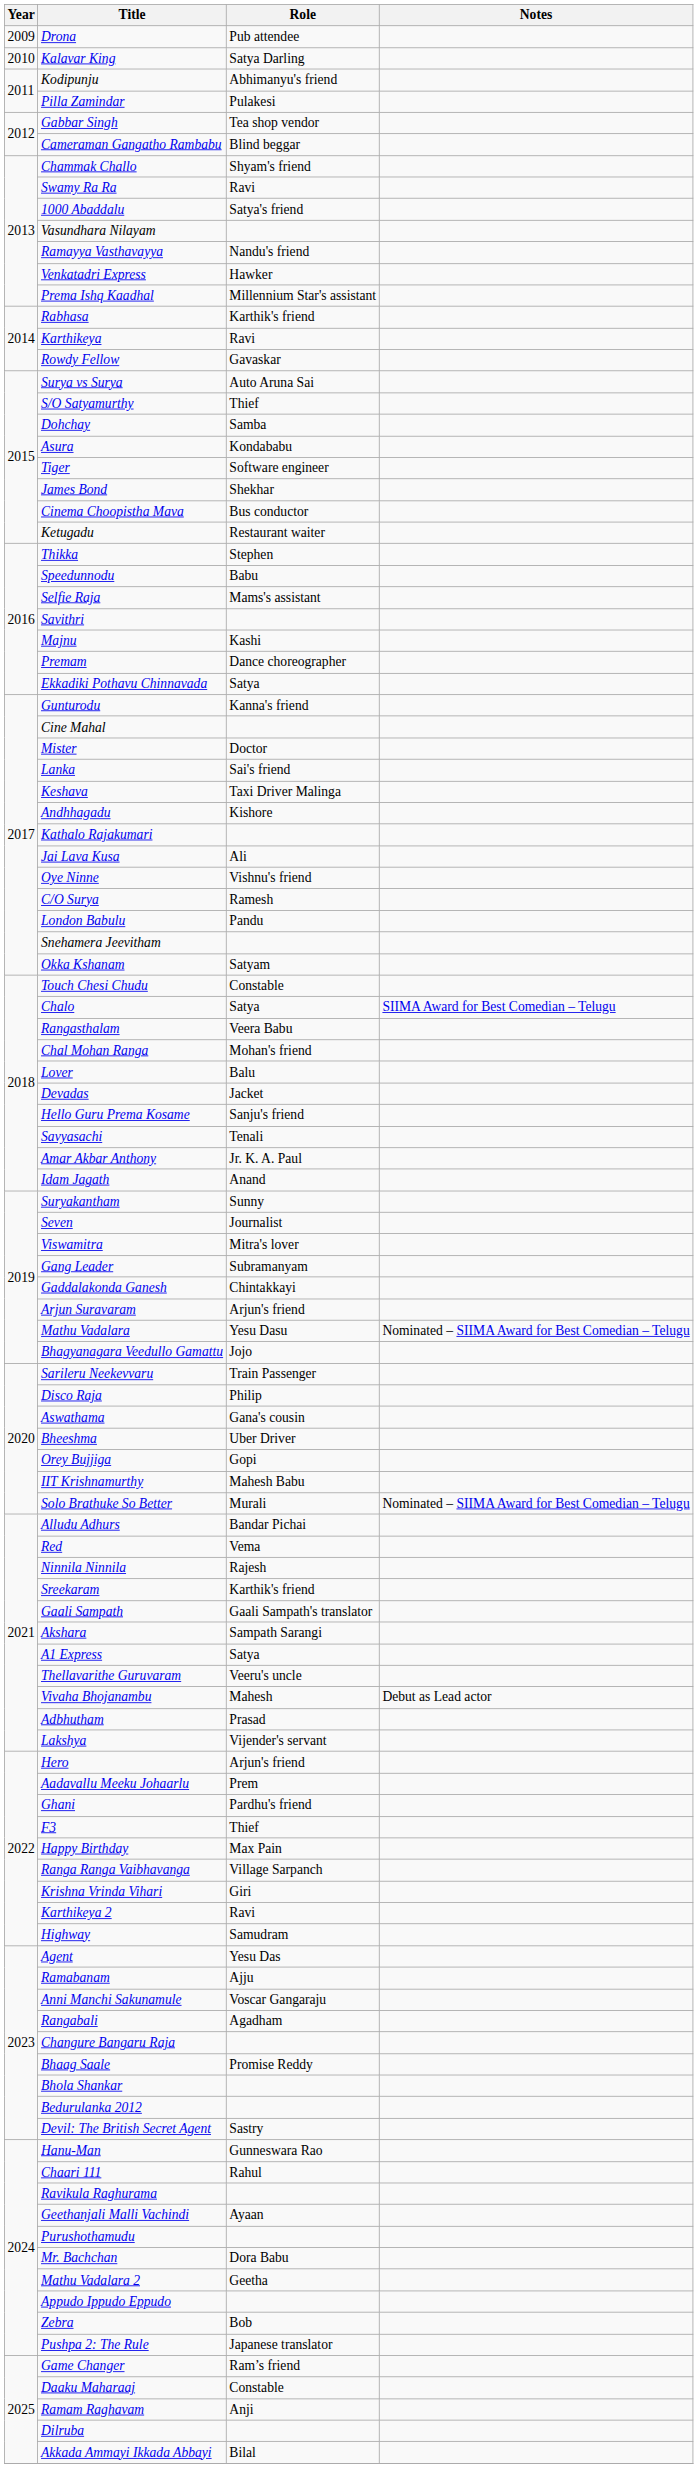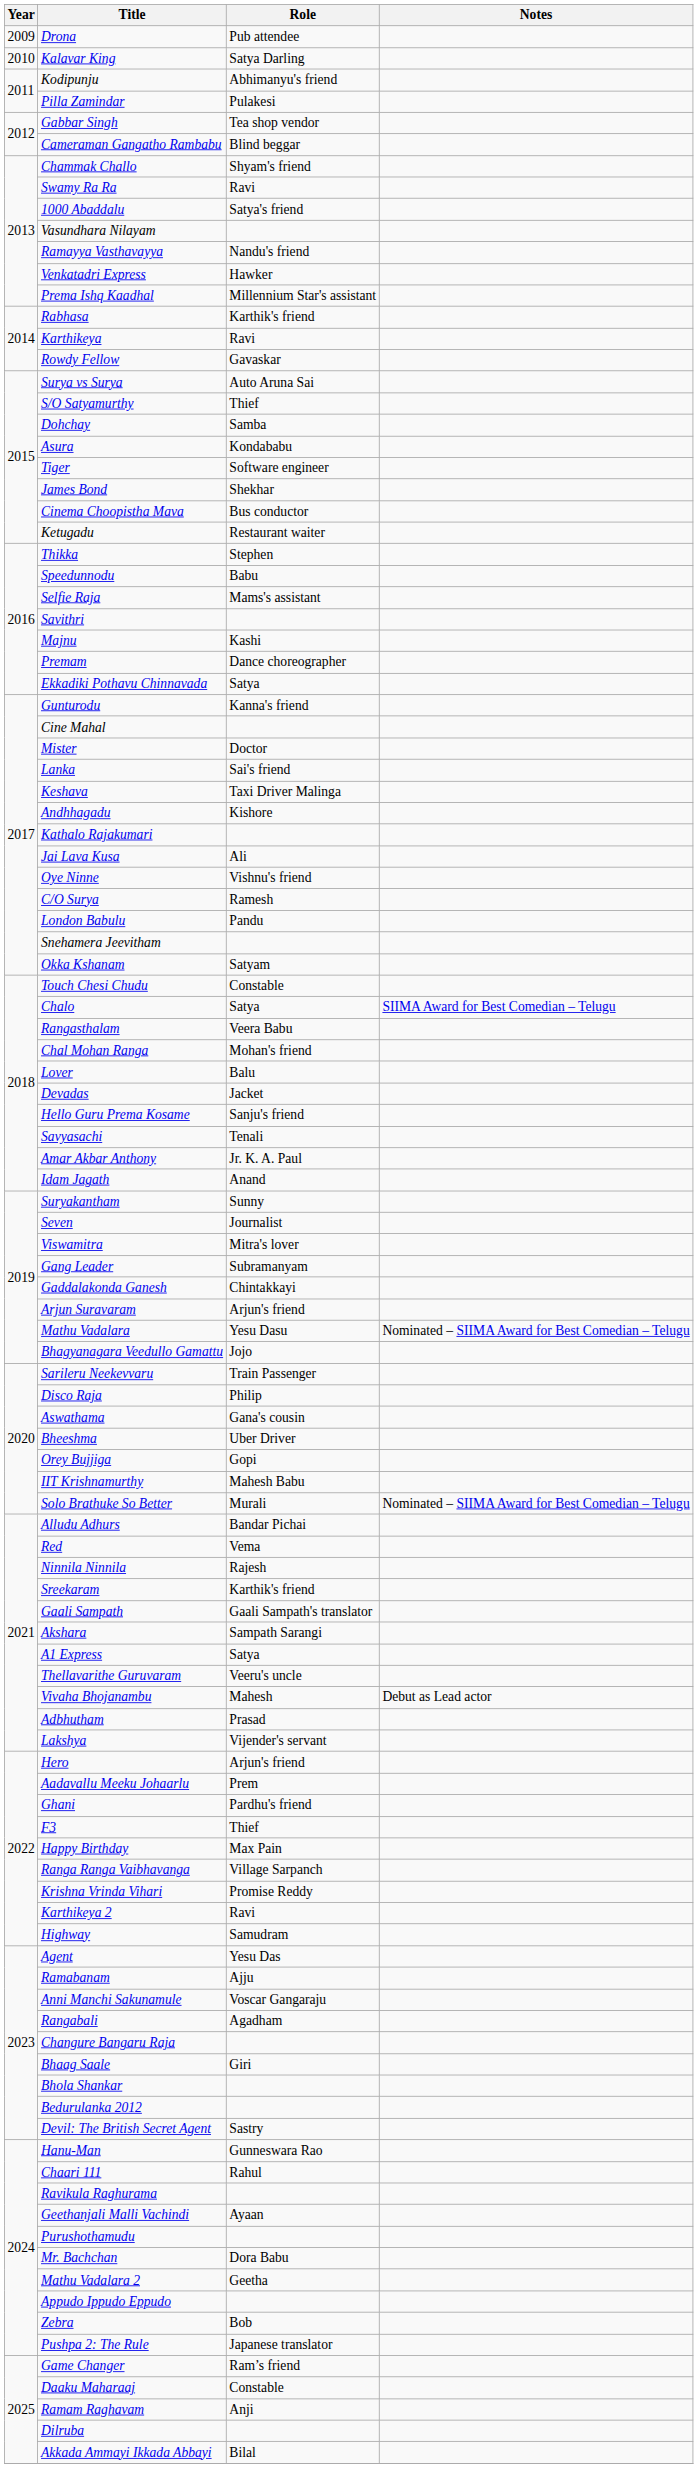Krishna Vrinda Vihari | Role: Giri -> Promise Reddy
Bhaag Saale | Role: Promise Reddy -> Giri
